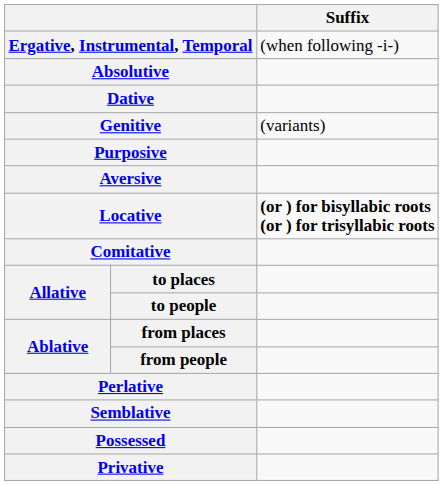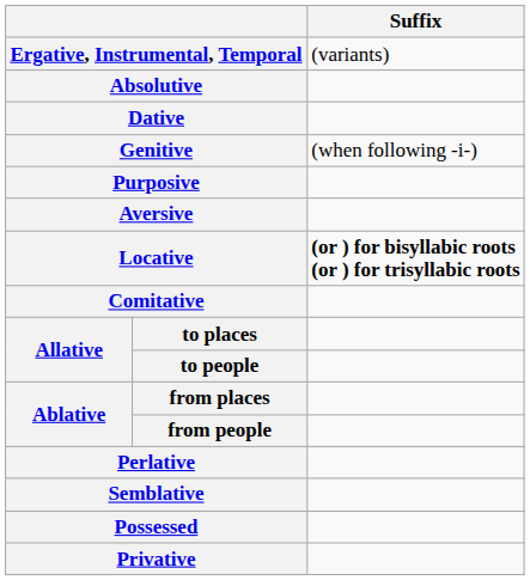Ergative, Instrumental, Temporal | Suffix: (when following -i-) -> (variants)
Genitive | Suffix: (variants) -> (when following -i-)
